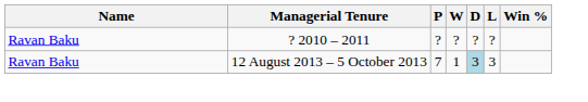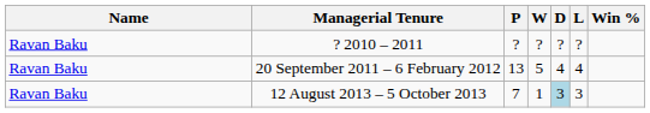+ row: Ravan Baku | 20 September 2011 – 6 February 2012 | 13 | 5 | 4 | 4
